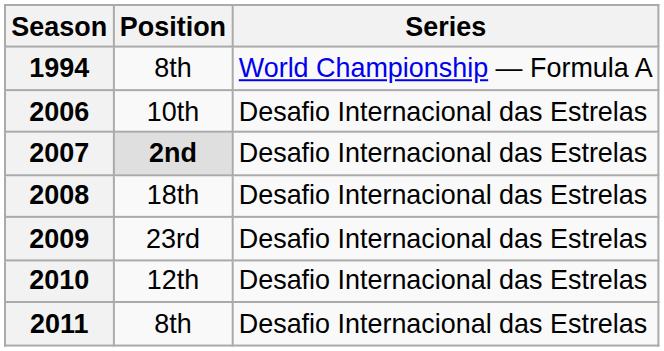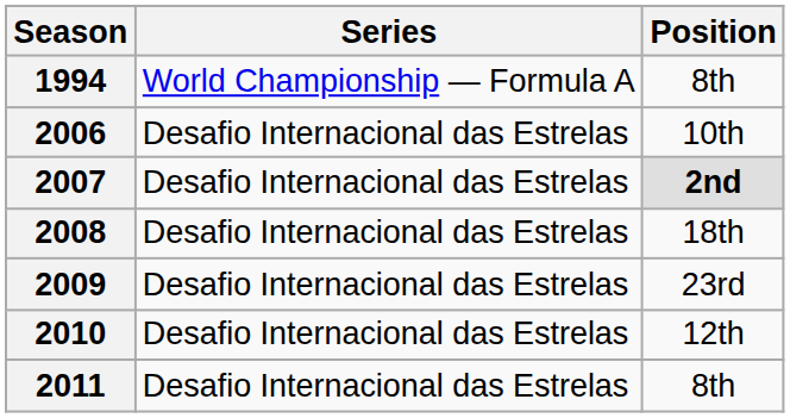columns swapped: Series <-> Position
